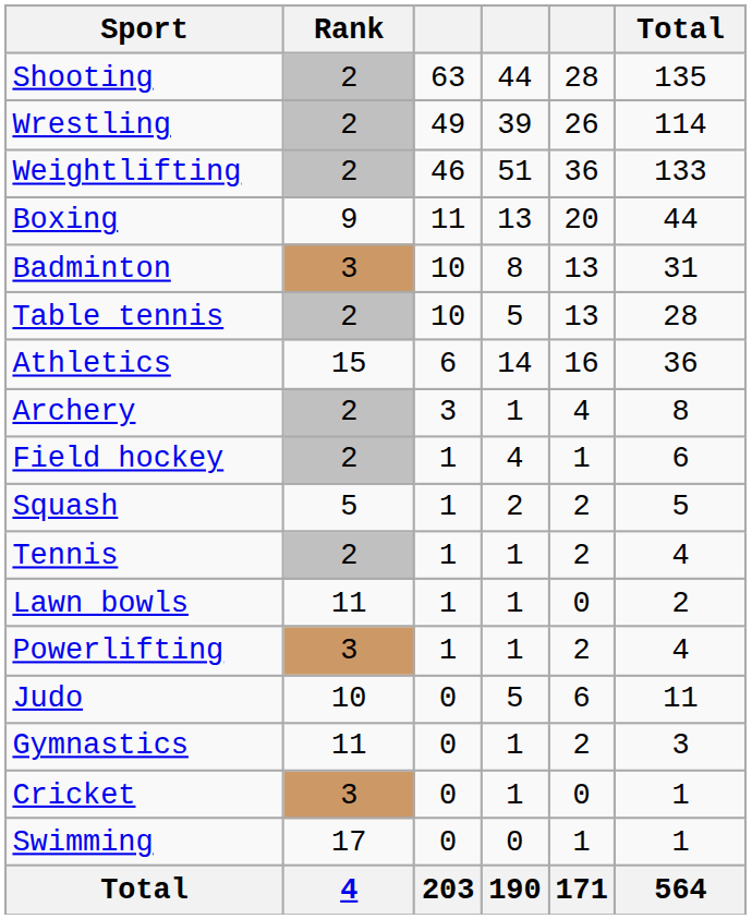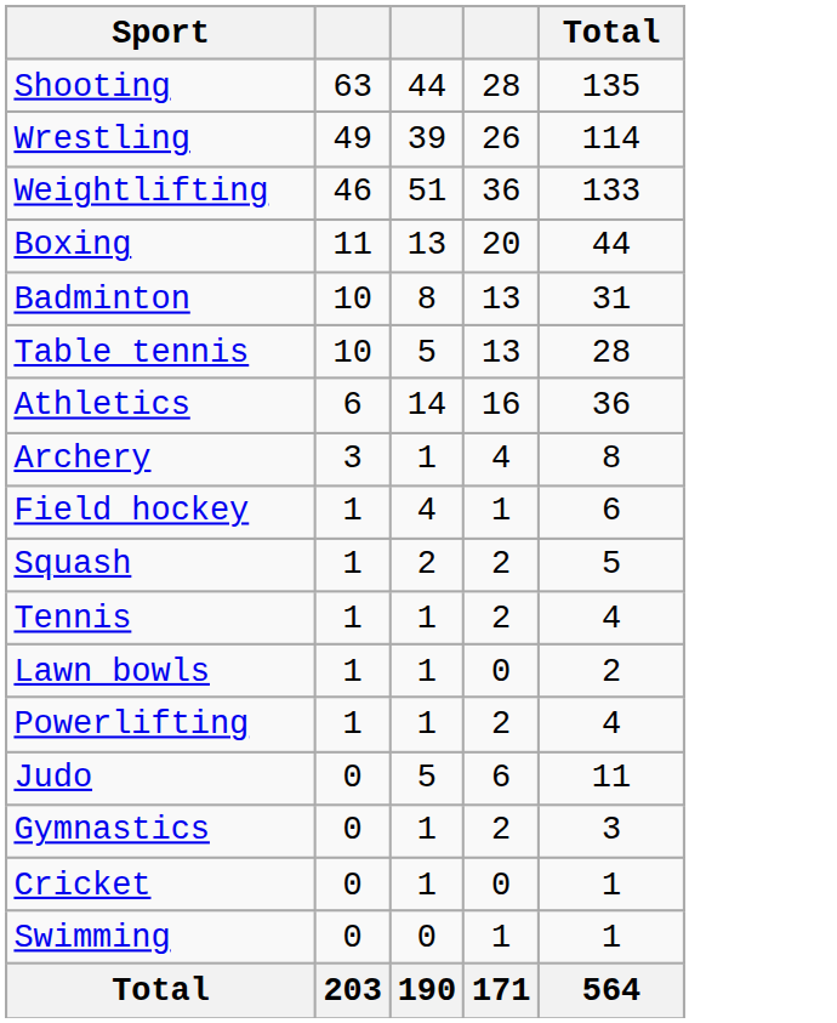- column: Rank | 2 | 2 | 2 | 9 | 3 | 2 | 15 | 2 | 2 | 5 | 2 | 11 | 3 | 10 | 11 | 3 | 17 | 4
